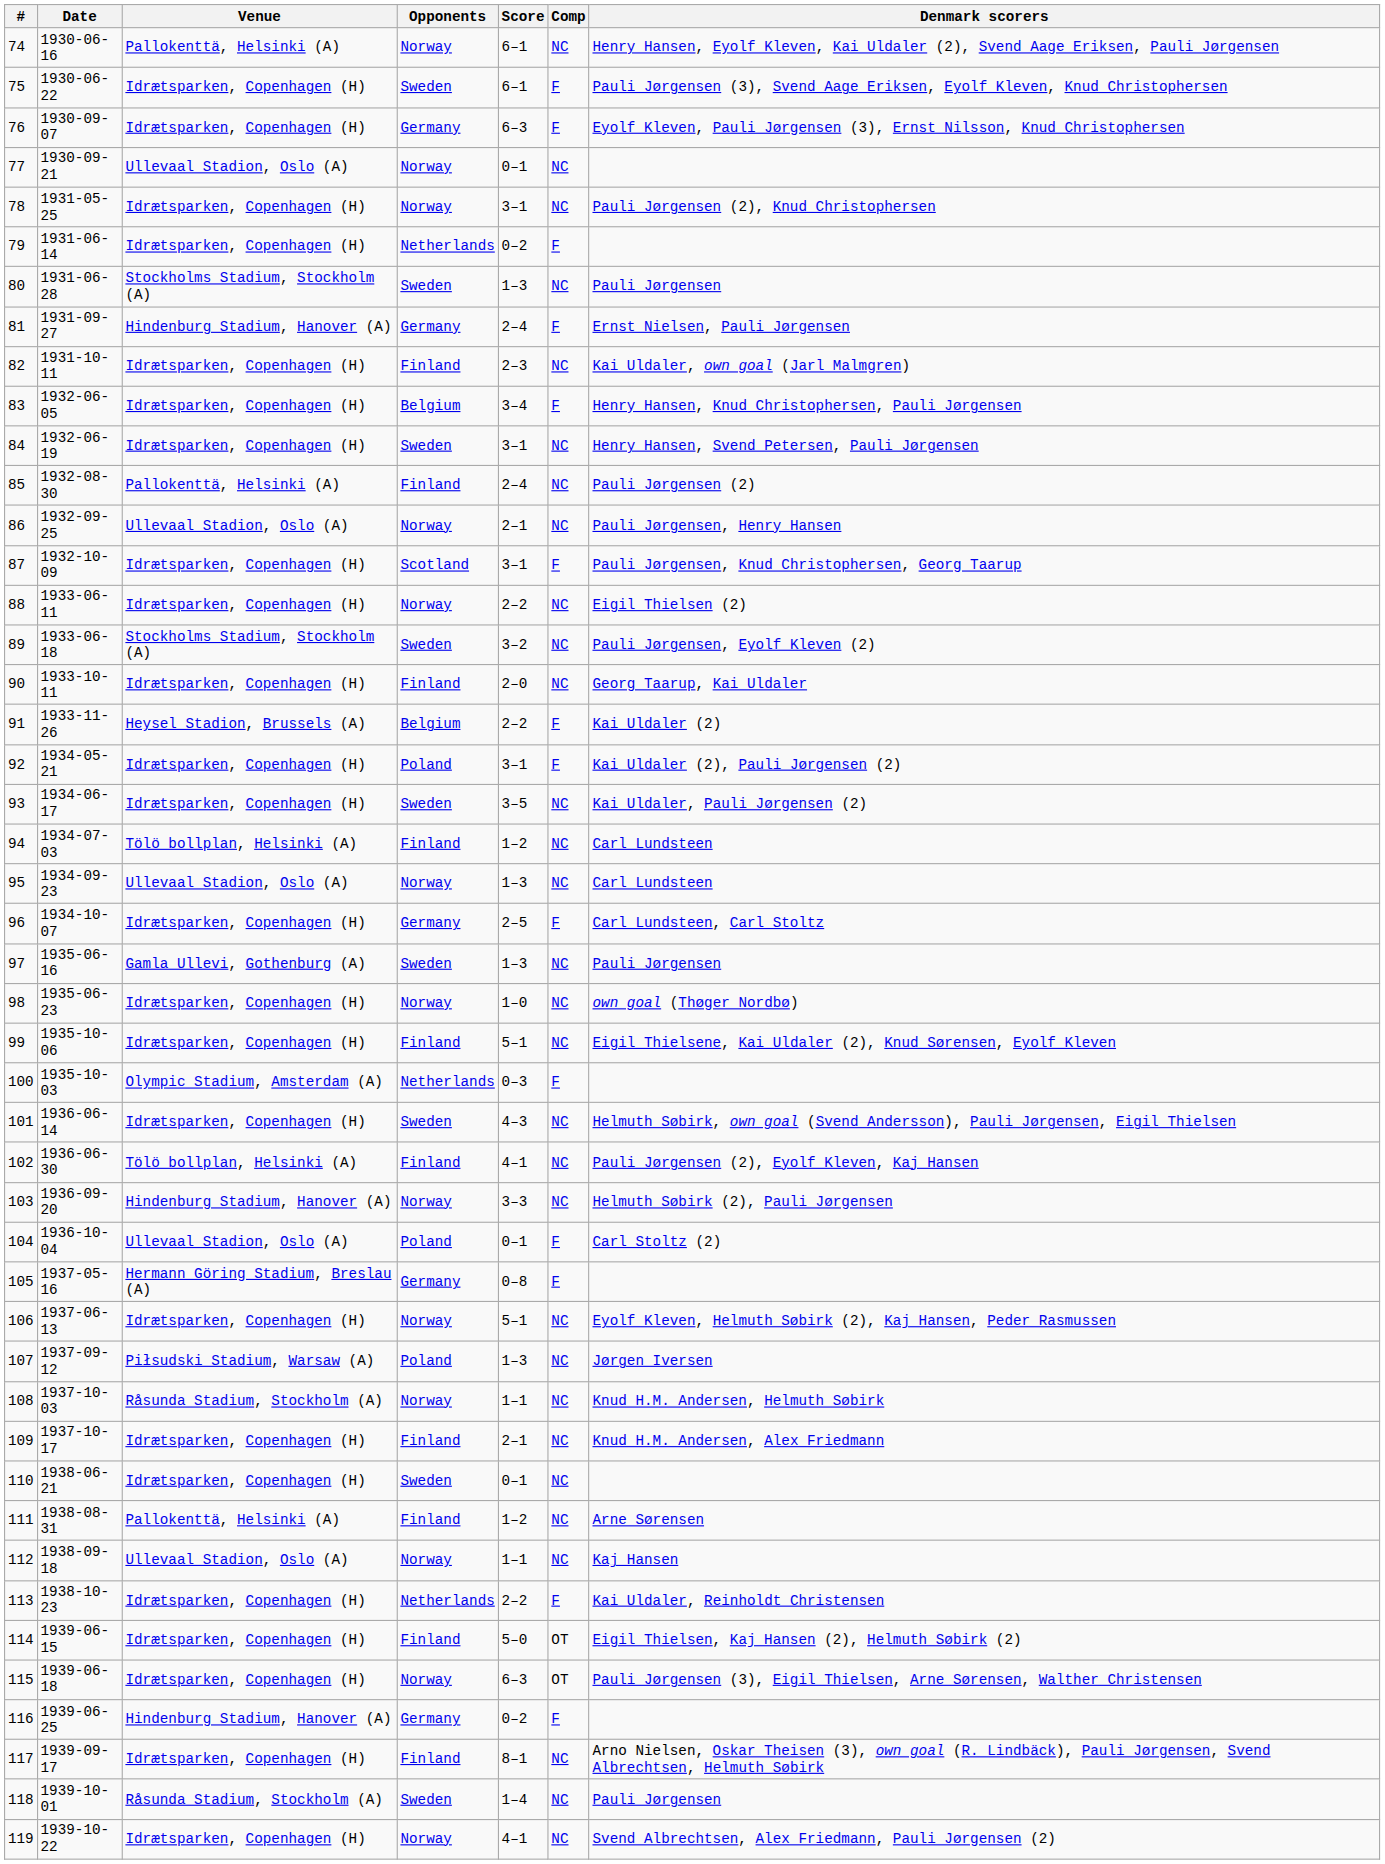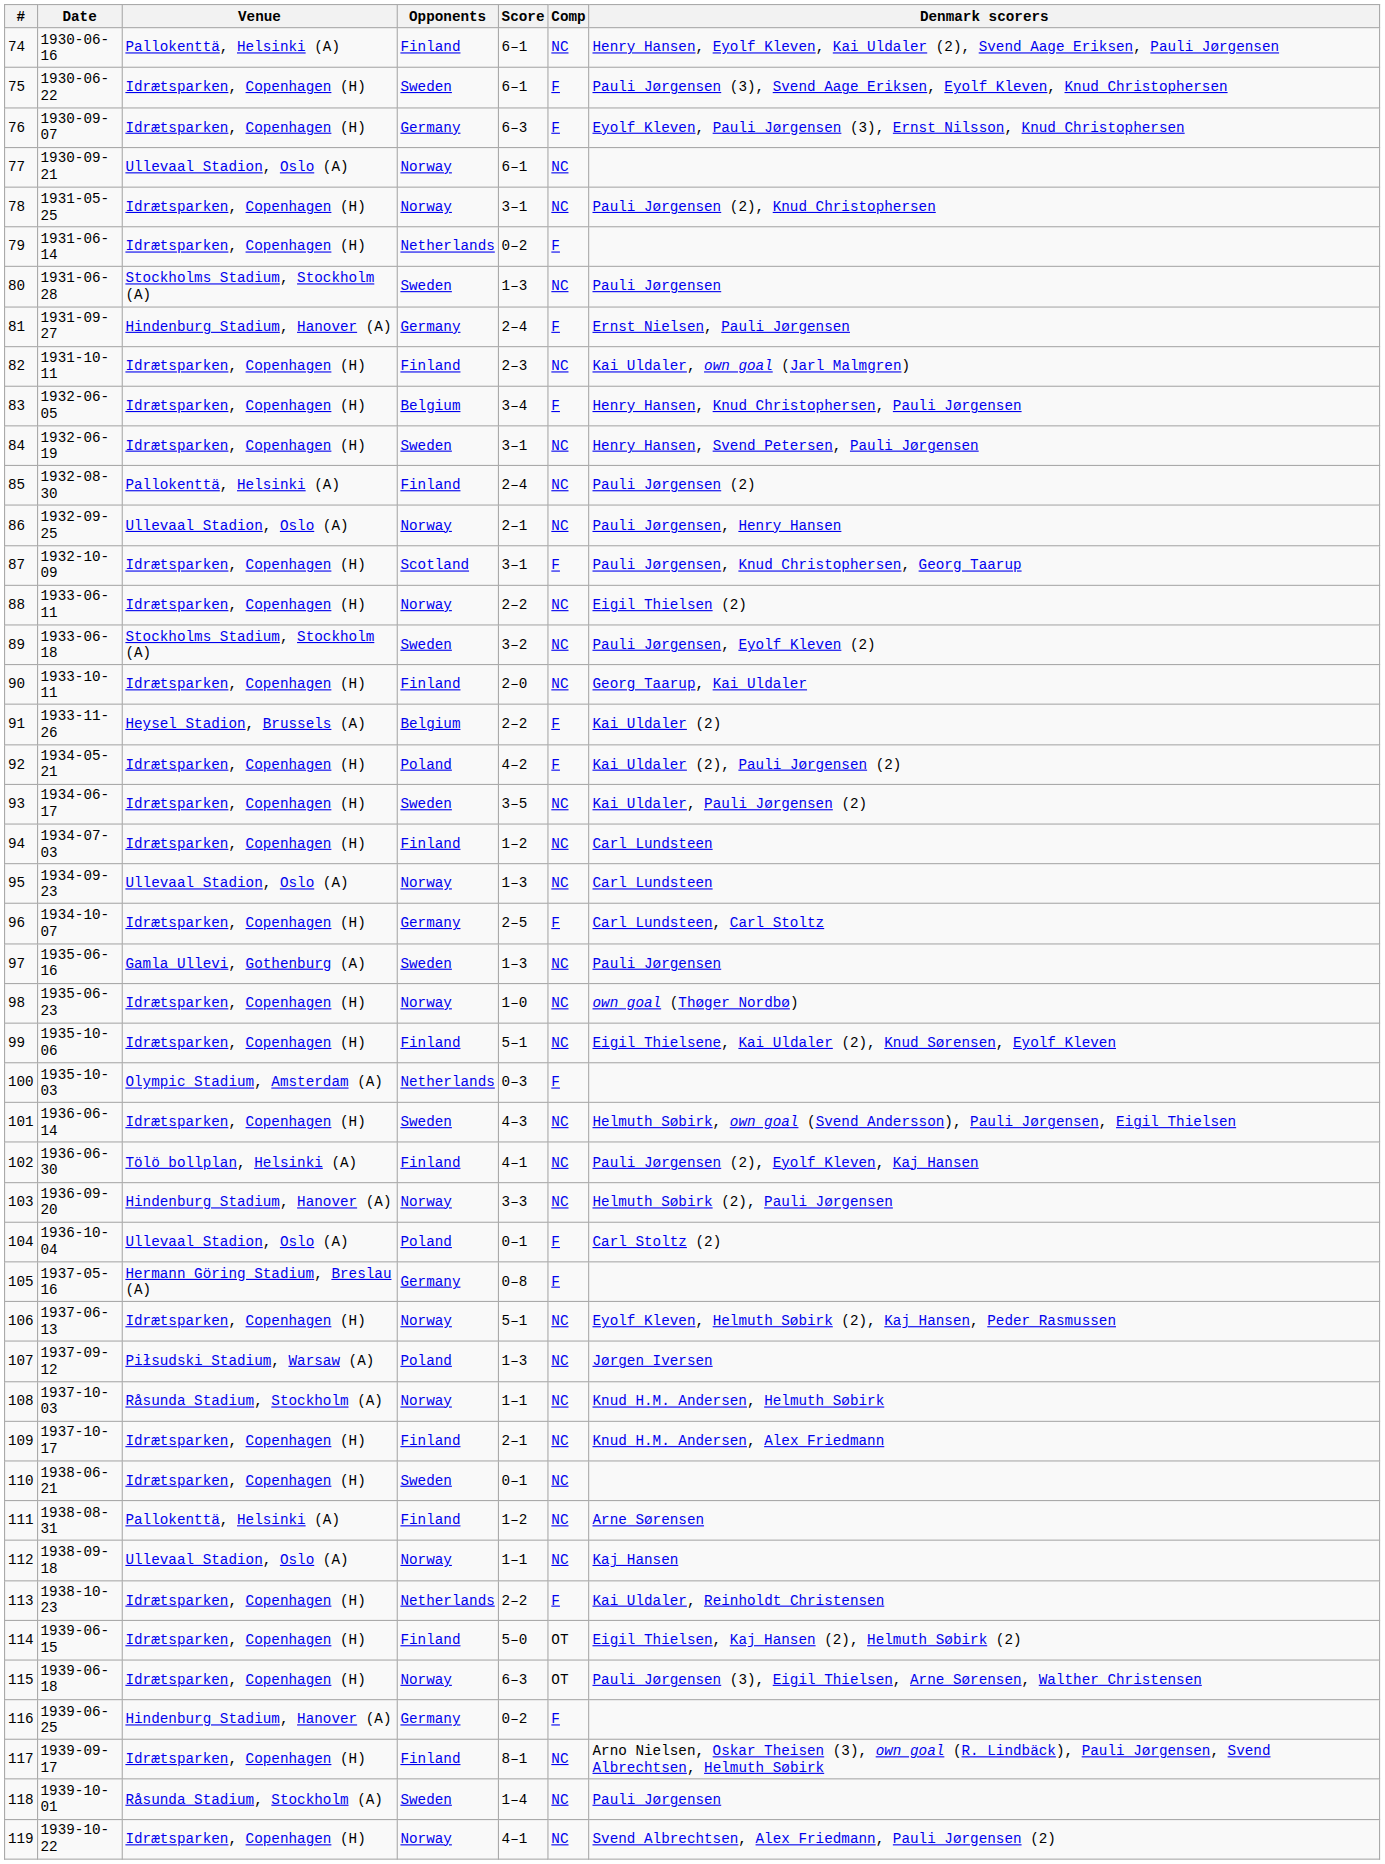74 | Opponents: Norway -> Finland
77 | Score: 0–1 -> 6–1
92 | Score: 3–1 -> 4–2
94 | Venue: Tölö bollplan, Helsinki (A) -> Idrætsparken, Copenhagen (H)
